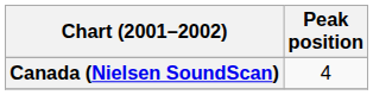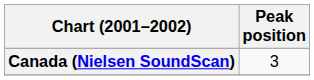Canada (Nielsen SoundScan) | Peak position: 4 -> 3
